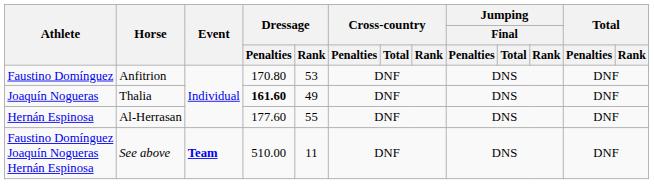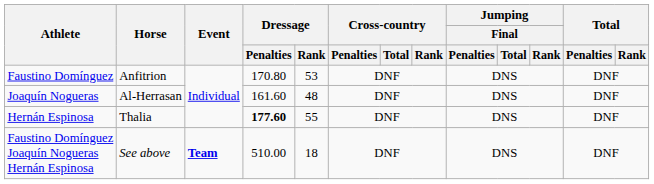Joaquín Nogueras | Horse: Thalia -> Al-Herrasan
Joaquín Nogueras | Dressage / Penalties: bold -> normal
Joaquín Nogueras | Dressage / Rank: 49 -> 48
Hernán Espinosa | Horse: Al-Herrasan -> Thalia
Hernán Espinosa | Dressage / Penalties: normal -> bold
Faustino Domínguez Joaquín Nogueras Hernán Espinosa | Dressage / Rank: 11 -> 18
